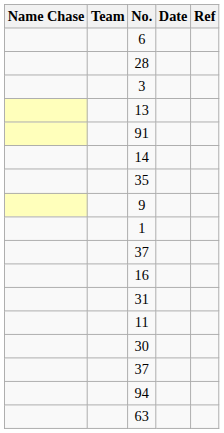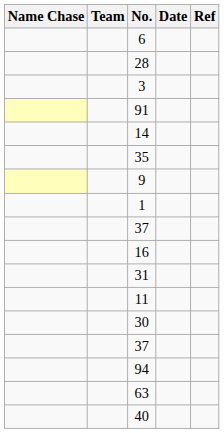- row: 13
+ row: 40
